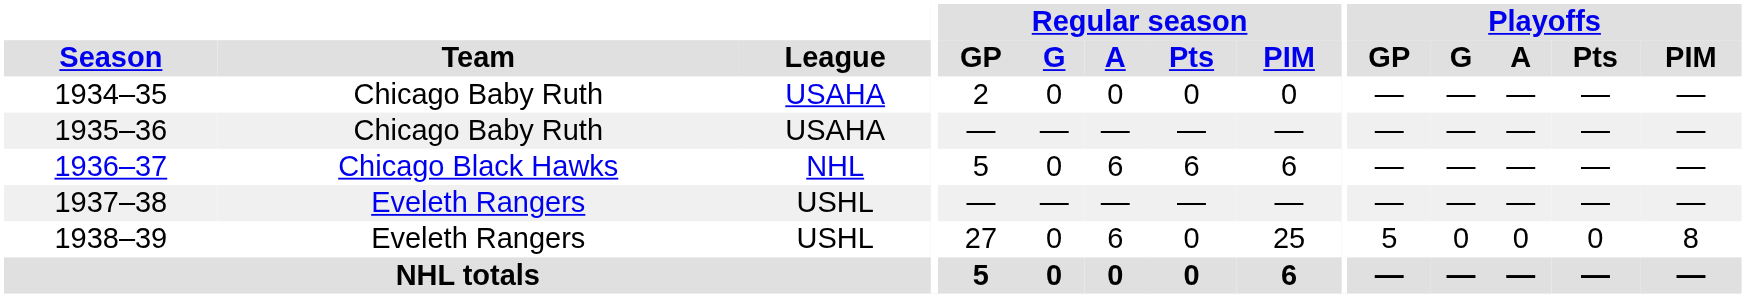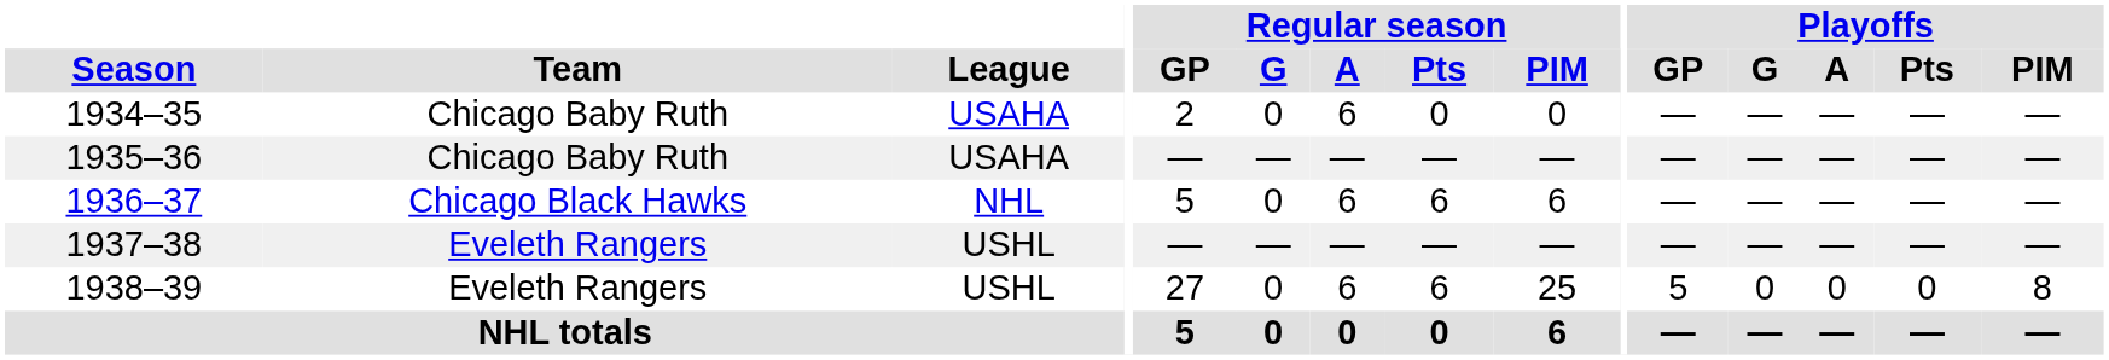1934–35 | Regular season / A: 0 -> 6
1938–39 | Regular season / Pts: 0 -> 6
